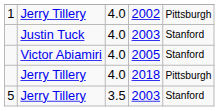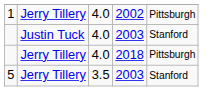- row: Victor Abiamiri | 4.0 | 2005 | Stanford
